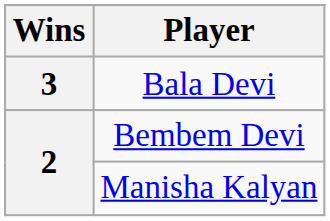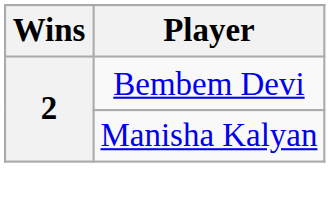- row: 3 | Bala Devi
